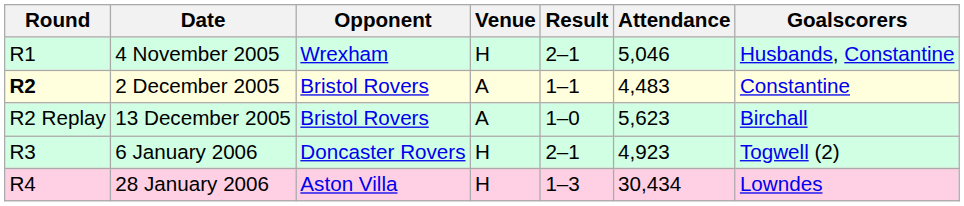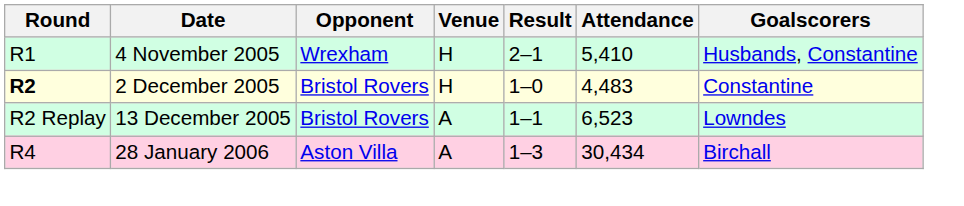4 November 2005 | Attendance: 5,046 -> 5,410
2 December 2005 | Venue: A -> H
2 December 2005 | Result: 1–1 -> 1–0
13 December 2005 | Result: 1–0 -> 1–1
13 December 2005 | Attendance: 5,623 -> 6,523
13 December 2005 | Goalscorers: Birchall -> Lowndes
- row: R3 | 6 January 2006 | Doncaster Rovers | H | 2–1 | 4,923 | Togwell (2)
28 January 2006 | Venue: H -> A
28 January 2006 | Goalscorers: Lowndes -> Birchall
